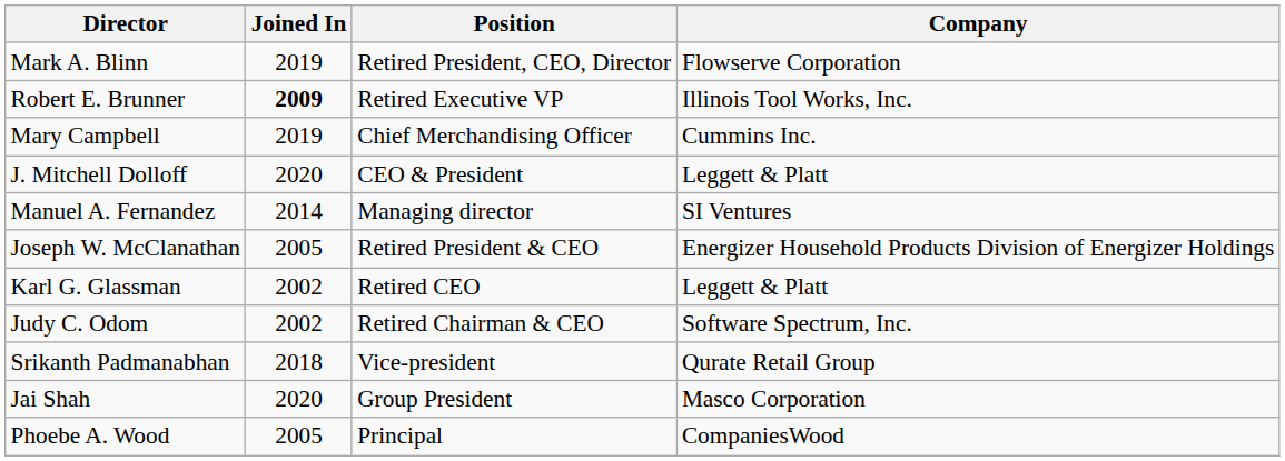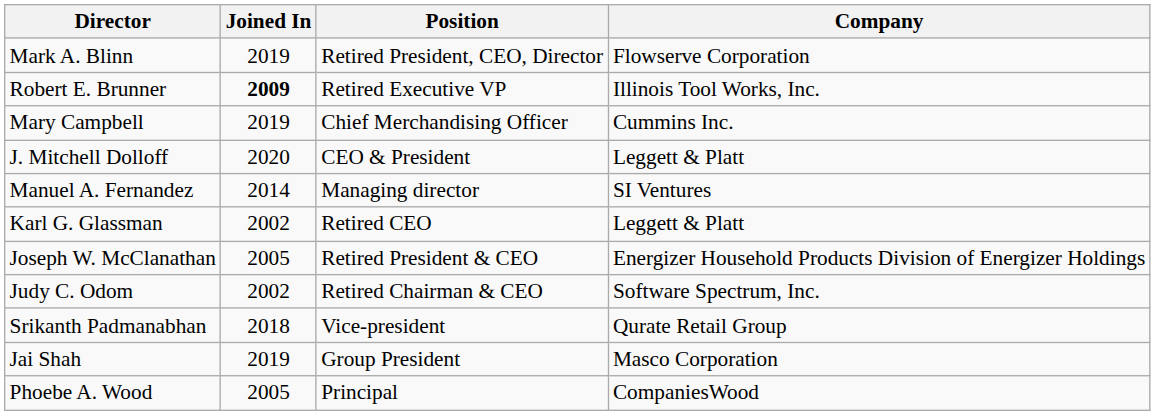rows swapped: Karl G. Glassman <-> Joseph W. McClanathan
Jai Shah | Joined In: 2020 -> 2019
